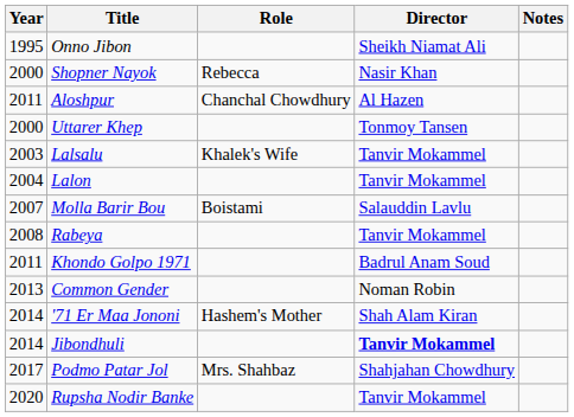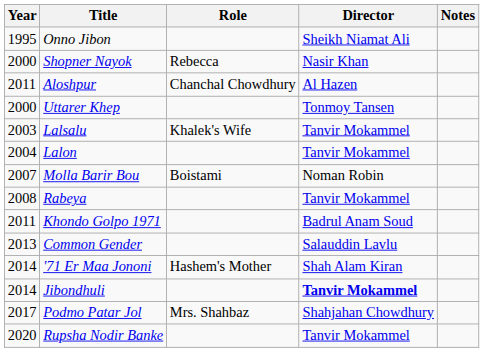Molla Barir Bou | Director: Salauddin Lavlu -> Noman Robin
Common Gender | Director: Noman Robin -> Salauddin Lavlu
